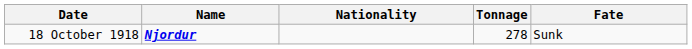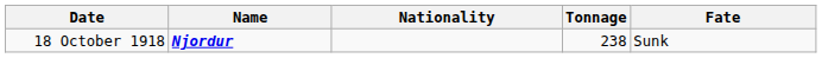18 October 1918 | Tonnage: 278 -> 238
